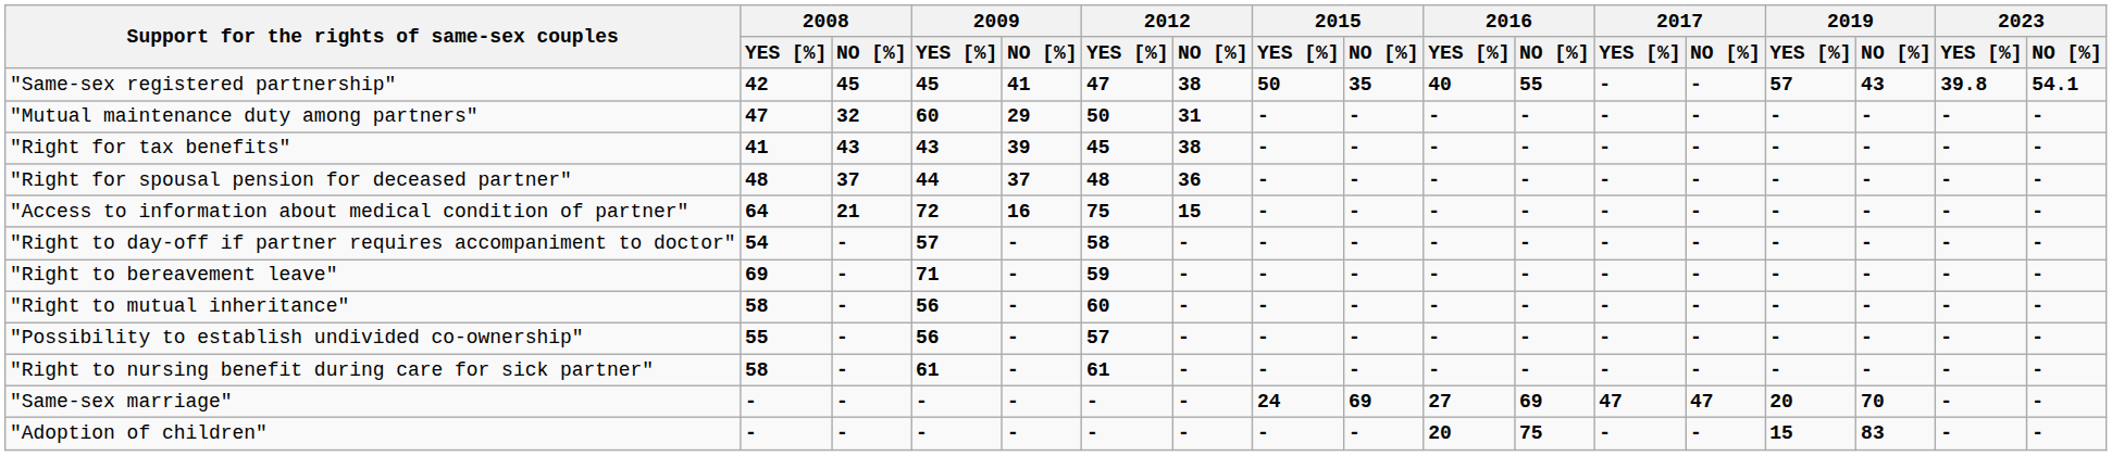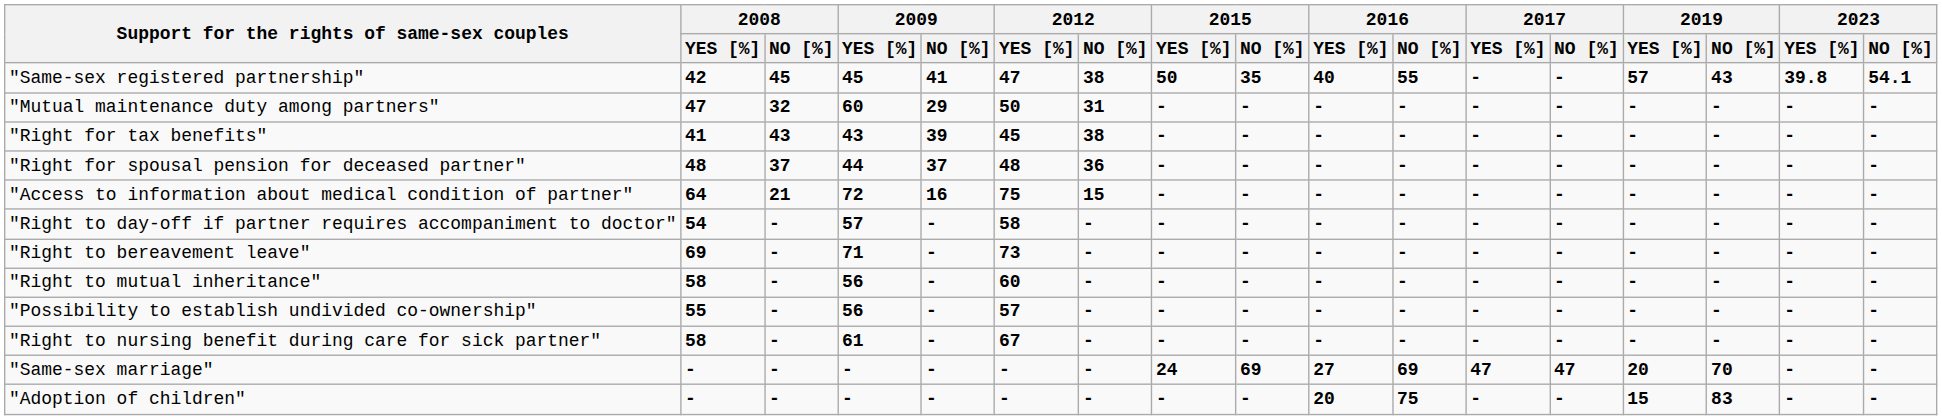"Right to bereavement leave" | 2012 / YES [%]: 59 -> 73
"Right to nursing benefit during care for sick partner" | 2012 / YES [%]: 61 -> 67
